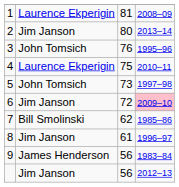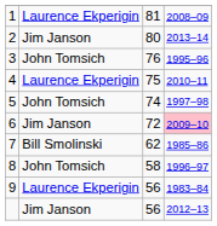5 | column 3: 73 -> 74
8 | column 2: Jim Janson -> John Tomsich
8 | column 3: 61 -> 58
9 | column 2: James Henderson -> Laurence Ekperigin
